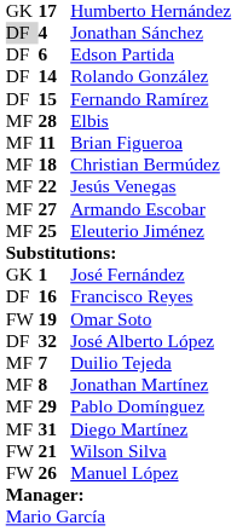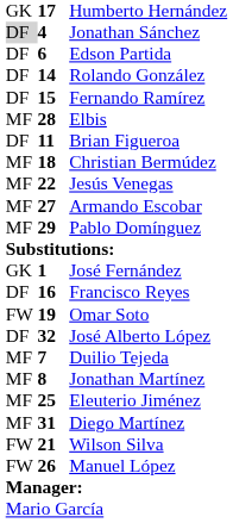Brian Figueroa | column 1: MF -> DF
rows swapped: Pablo Domínguez <-> Eleuterio Jiménez
